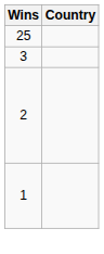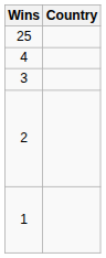+ row: 4
